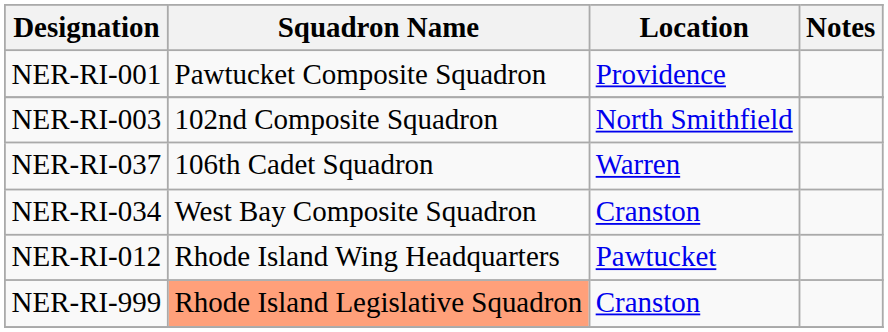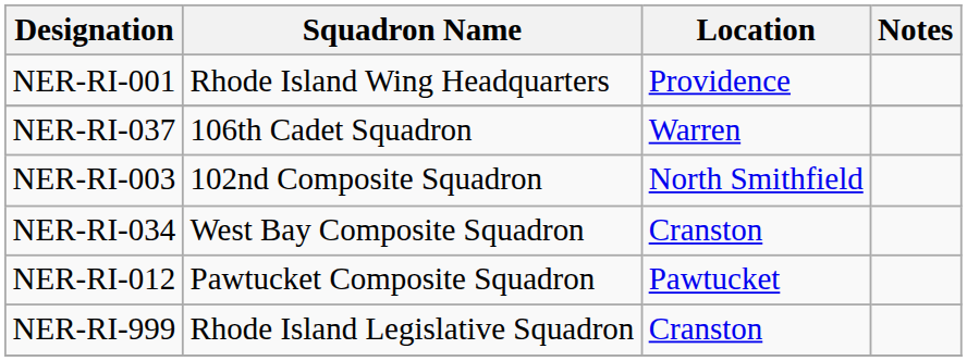NER-RI-001 | Squadron Name: Pawtucket Composite Squadron -> Rhode Island Wing Headquarters
rows swapped: NER-RI-003 <-> NER-RI-037
NER-RI-012 | Squadron Name: Rhode Island Wing Headquarters -> Pawtucket Composite Squadron
NER-RI-999 | Squadron Name: lightsalmon background -> no background
